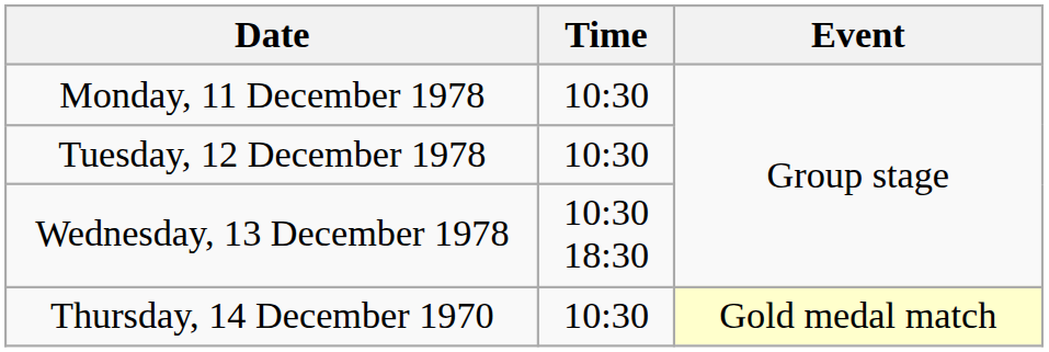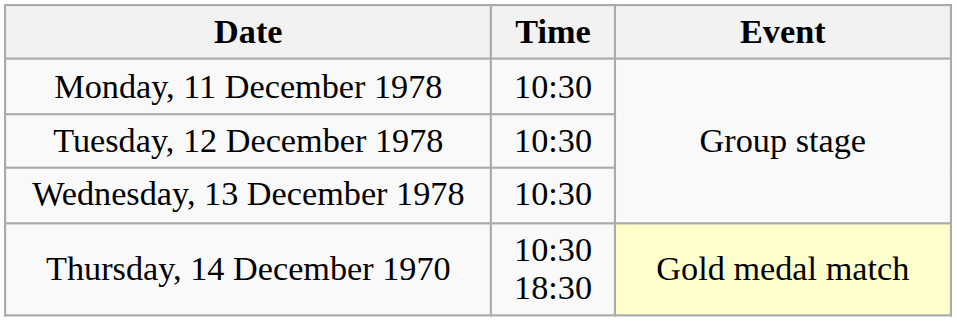Wednesday, 13 December 1978 | Time: 10:30 18:30 -> 10:30
Thursday, 14 December 1970 | Time: 10:30 -> 10:30 18:30
